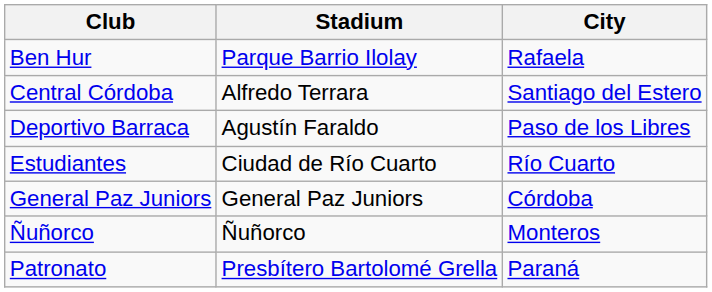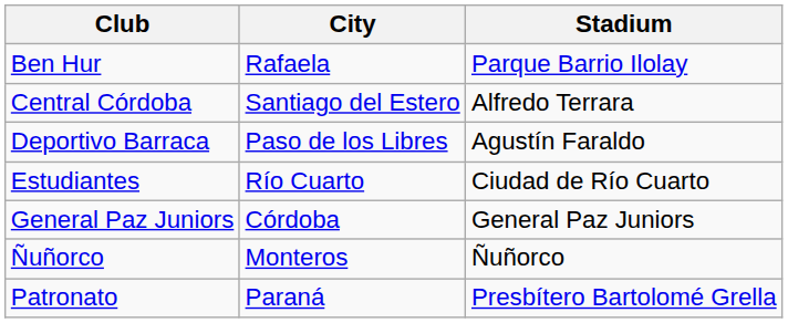columns swapped: City <-> Stadium
